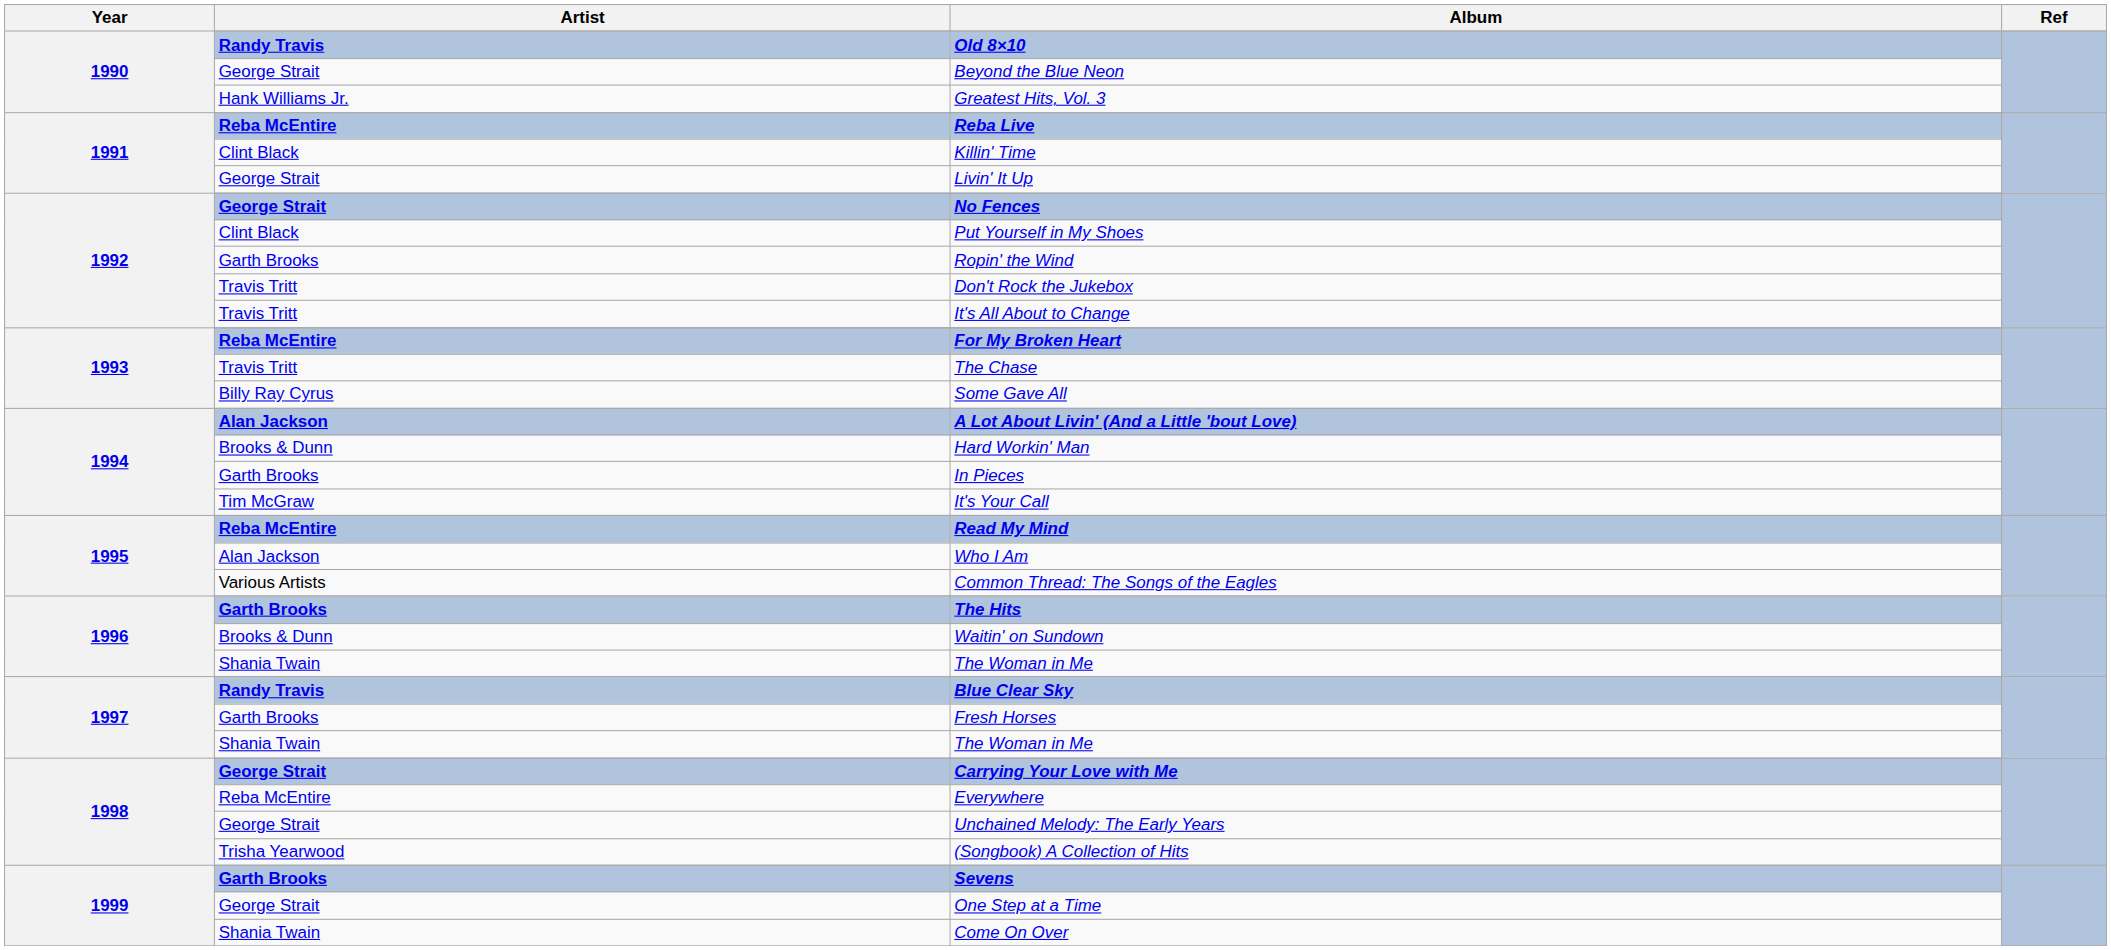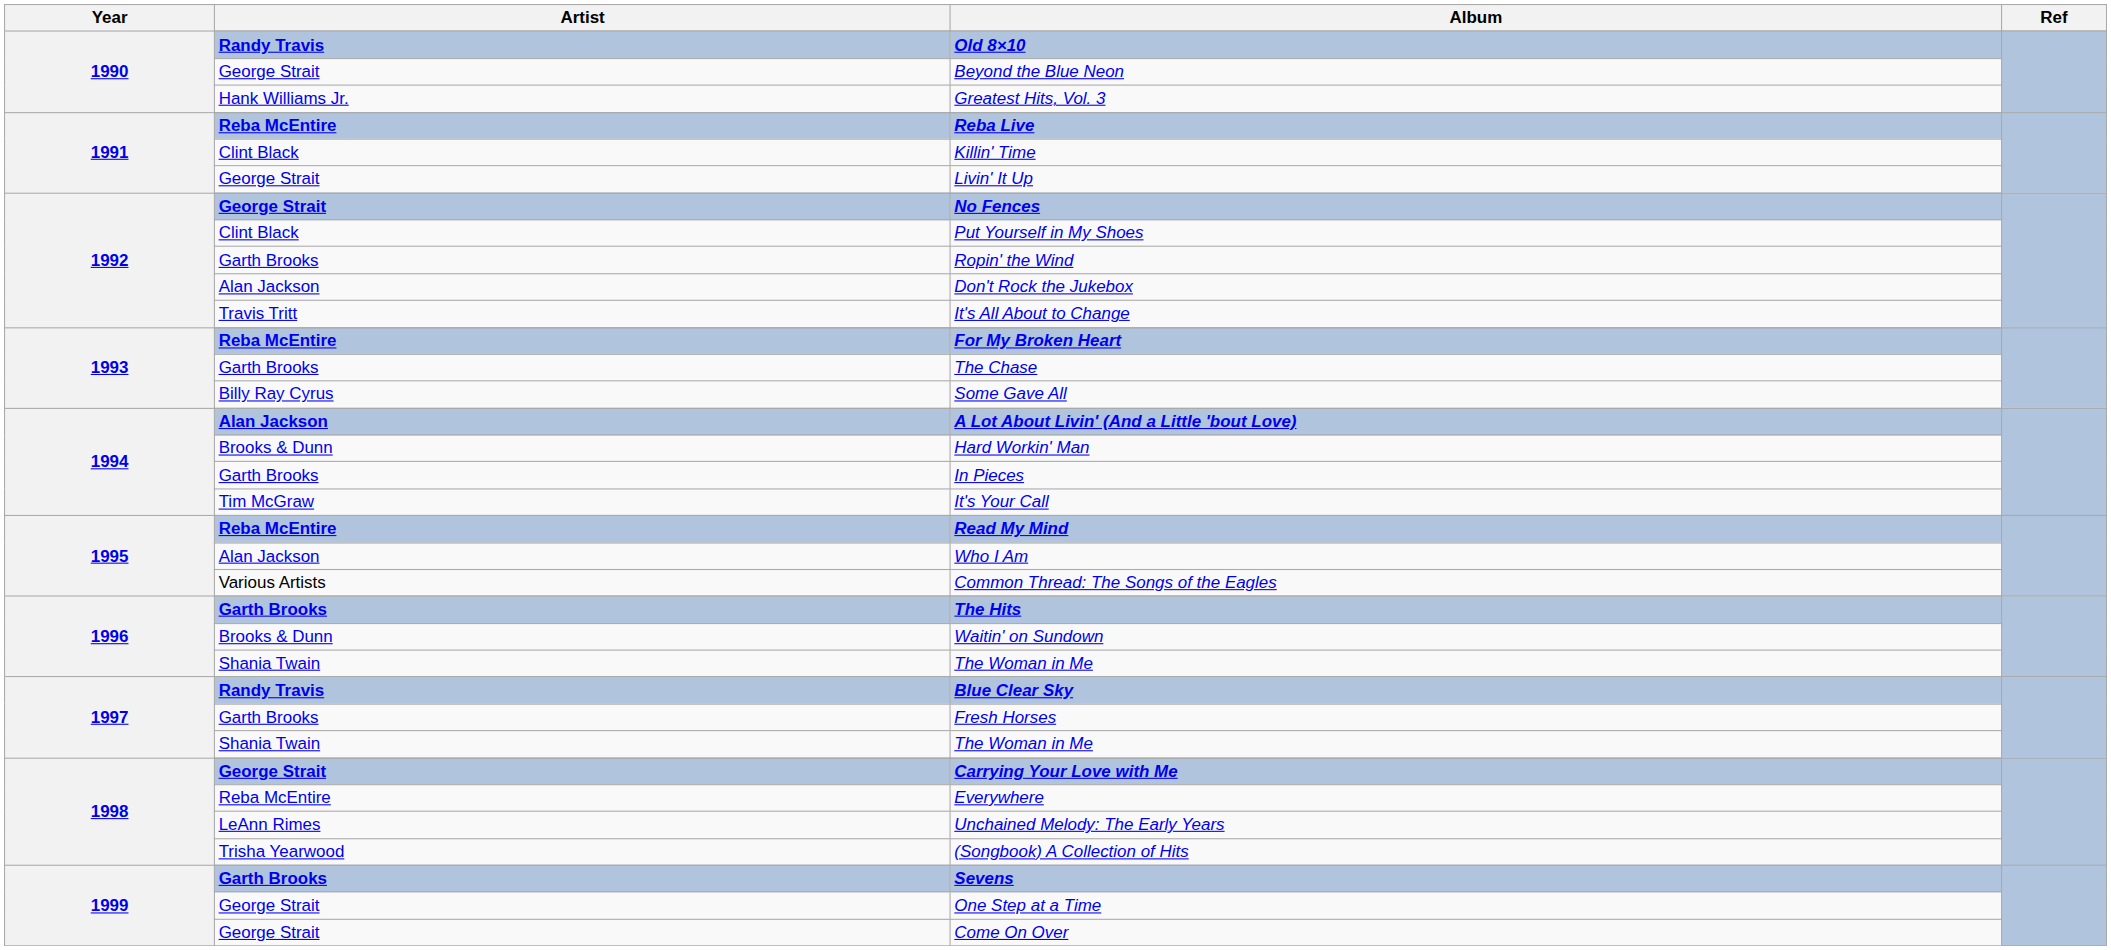Don't Rock the Jukebox | Artist: Travis Tritt -> Alan Jackson
The Chase | Artist: Travis Tritt -> Garth Brooks
Unchained Melody: The Early Years | Artist: George Strait -> LeAnn Rimes
Come On Over | Artist: Shania Twain -> George Strait
